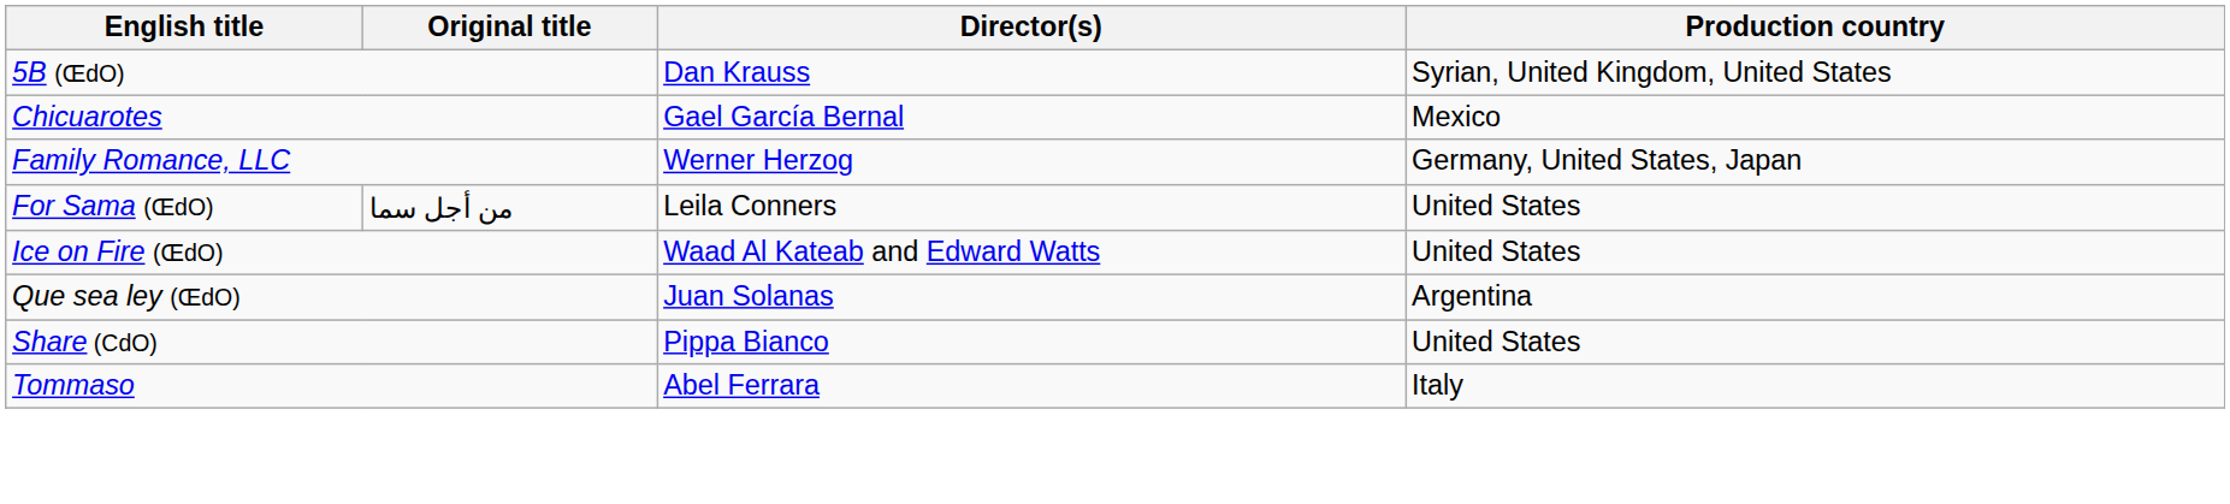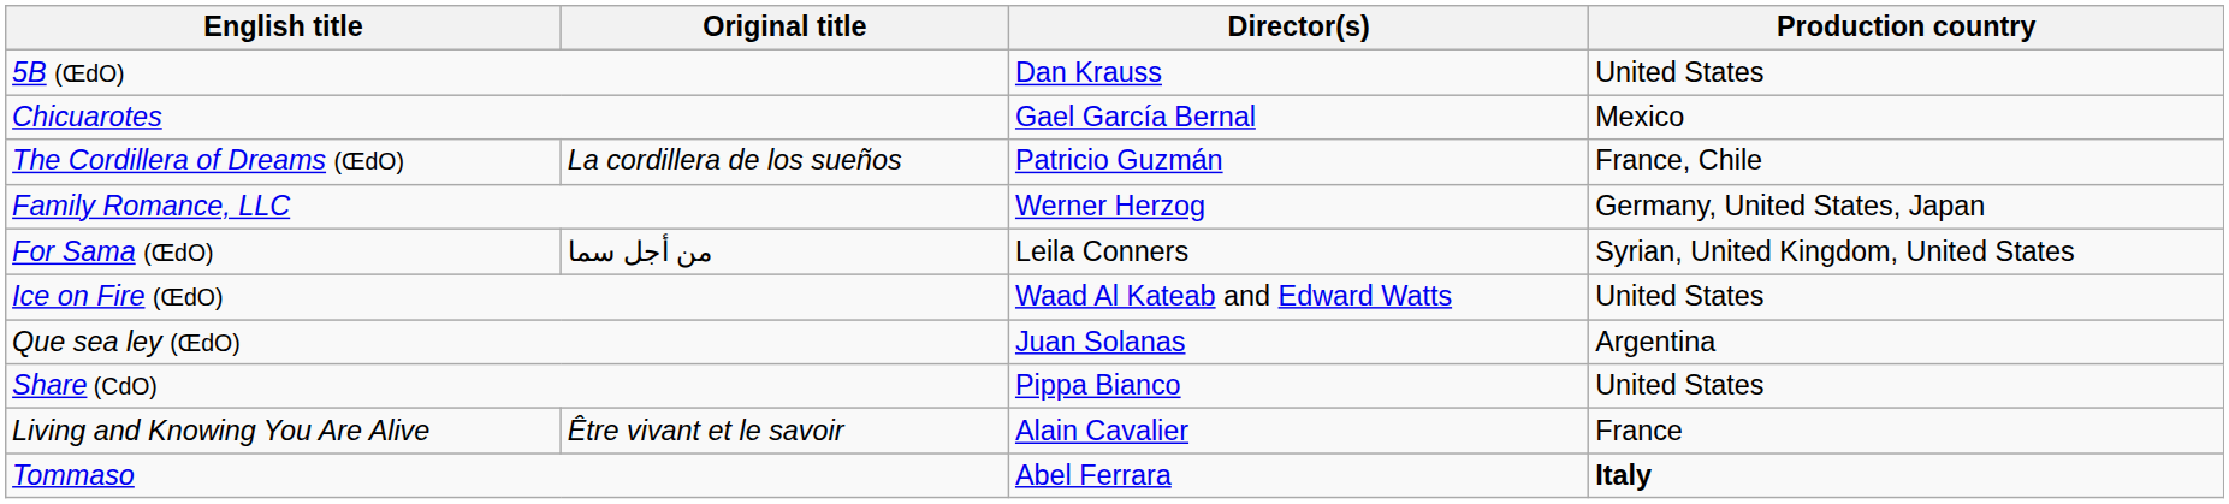5B (ŒdO) | Production country: Syrian, United Kingdom, United States -> United States
+ row: The Cordillera of Dreams (ŒdO) | La cordillera de los sueños | Patricio Guzmán | France, Chile
For Sama (ŒdO) | Production country: United States -> Syrian, United Kingdom, United States
+ row: Living and Knowing You Are Alive | Être vivant et le savoir | Alain Cavalier | France
Tommaso | Production country: normal -> bold
